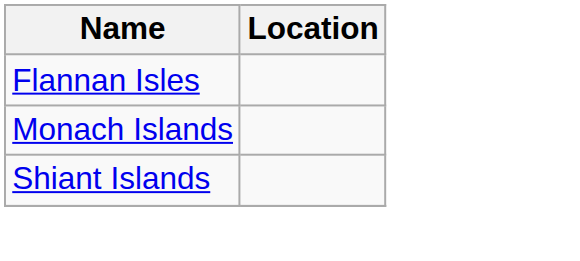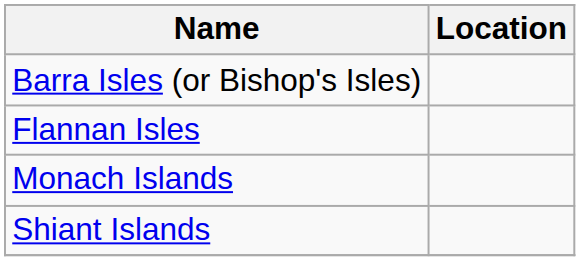+ row: Barra Isles (or Bishop's Isles)
